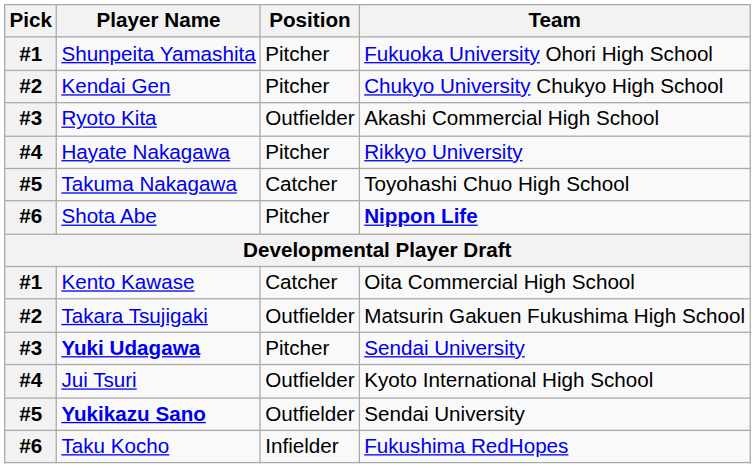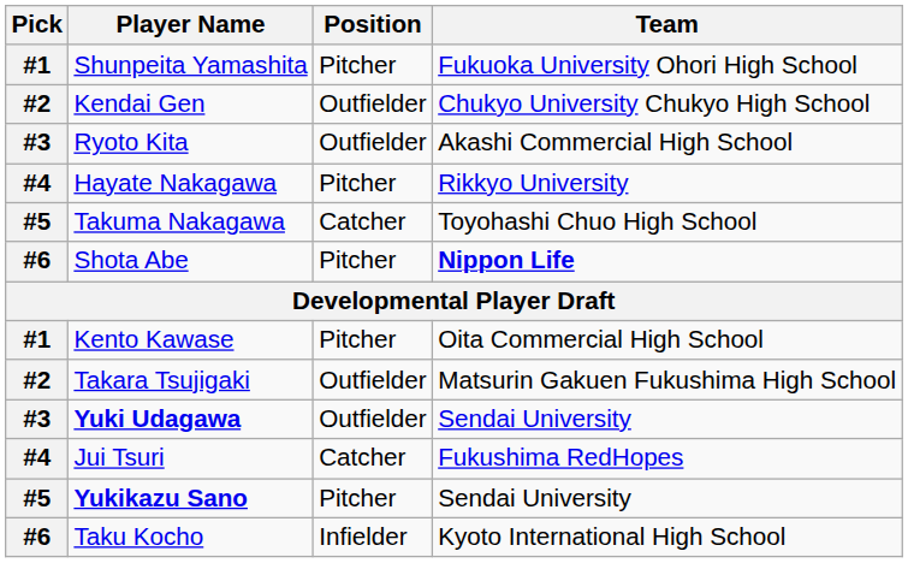Kendai Gen | Position: Pitcher -> Outfielder
Kento Kawase | Position: Catcher -> Pitcher
Yuki Udagawa | Position: Pitcher -> Outfielder
Jui Tsuri | Position: Outfielder -> Catcher
Jui Tsuri | Team: Kyoto International High School -> Fukushima RedHopes
Yukikazu Sano | Position: Outfielder -> Pitcher
Taku Kocho | Team: Fukushima RedHopes -> Kyoto International High School
